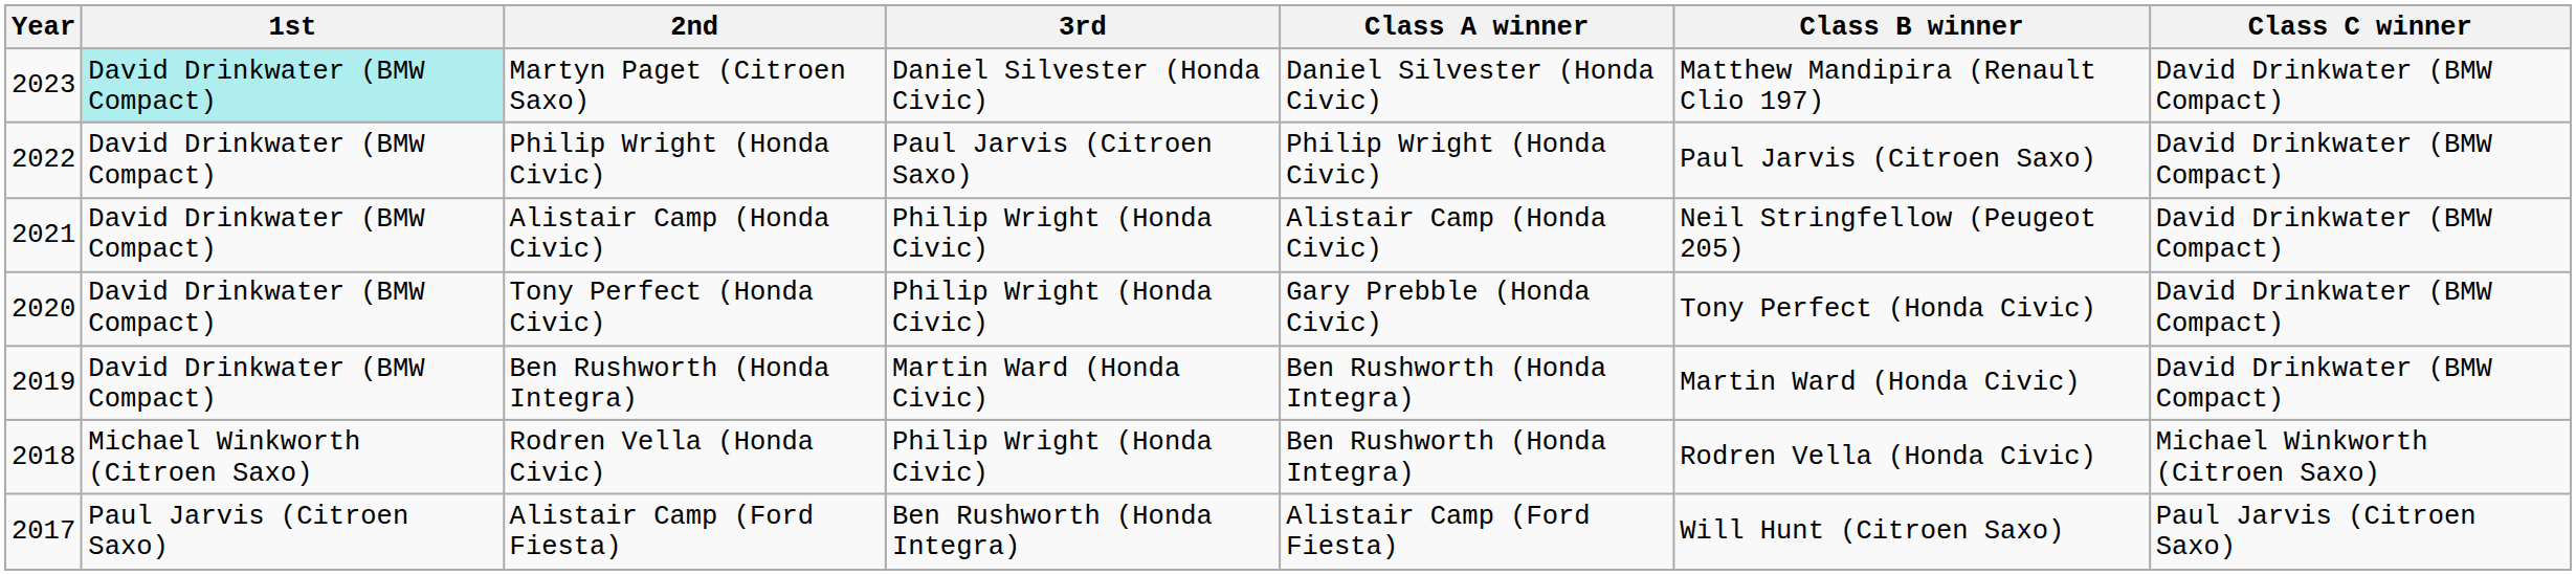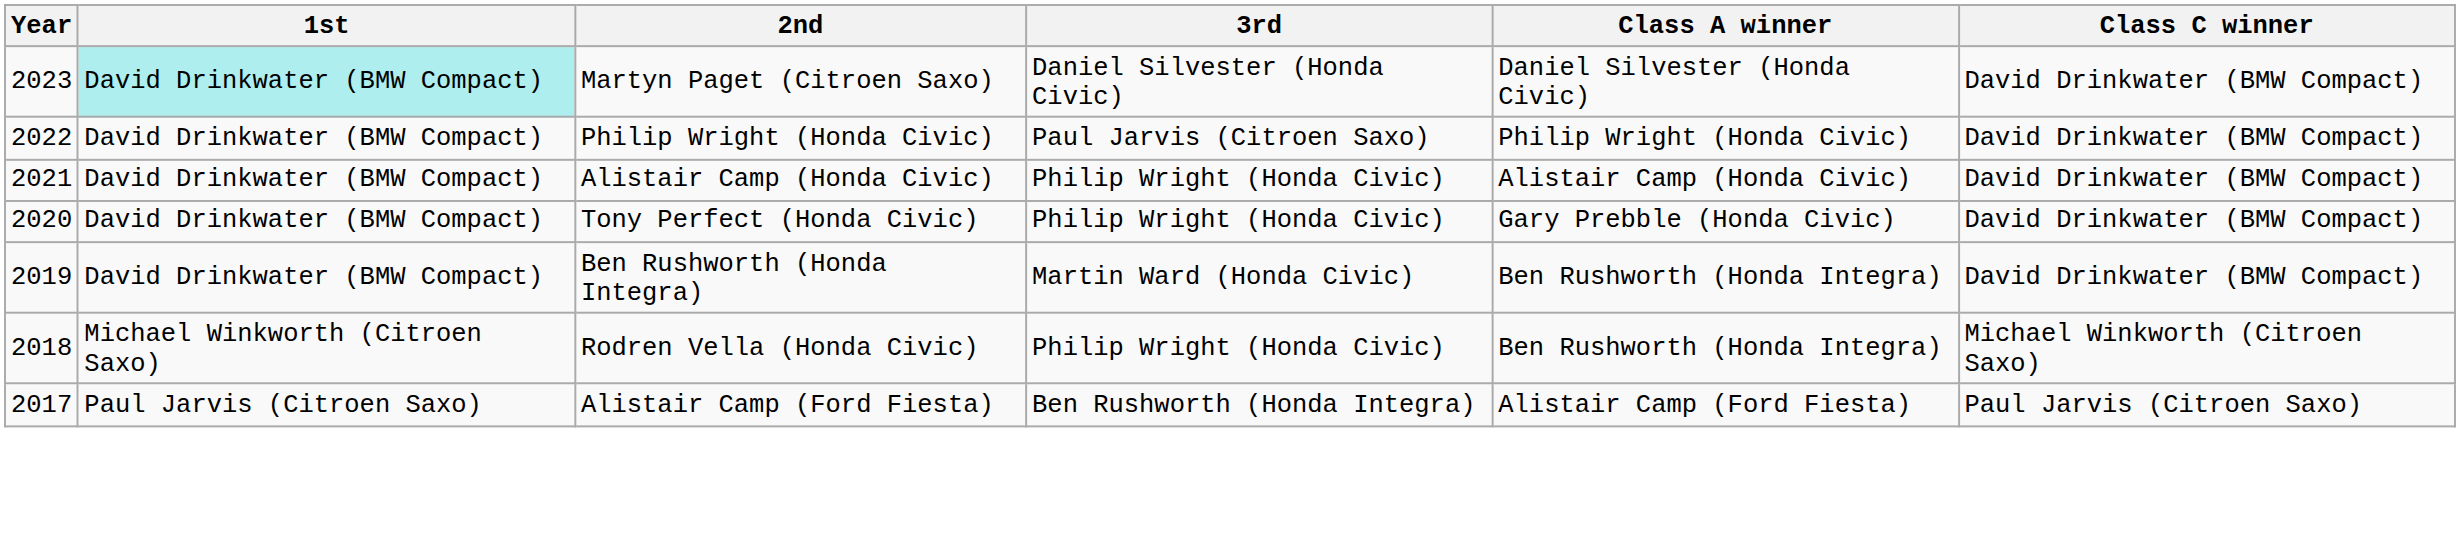- column: Class B winner | Matthew Mandipira (Renault Clio 197) | Paul Jarvis (Citroen Saxo) | Neil Stringfellow (Peugeot 205) | Tony Perfect (Honda Civic) | Martin Ward (Honda Civic) | Rodren Vella (Honda Civic) | Will Hunt (Citroen Saxo)
